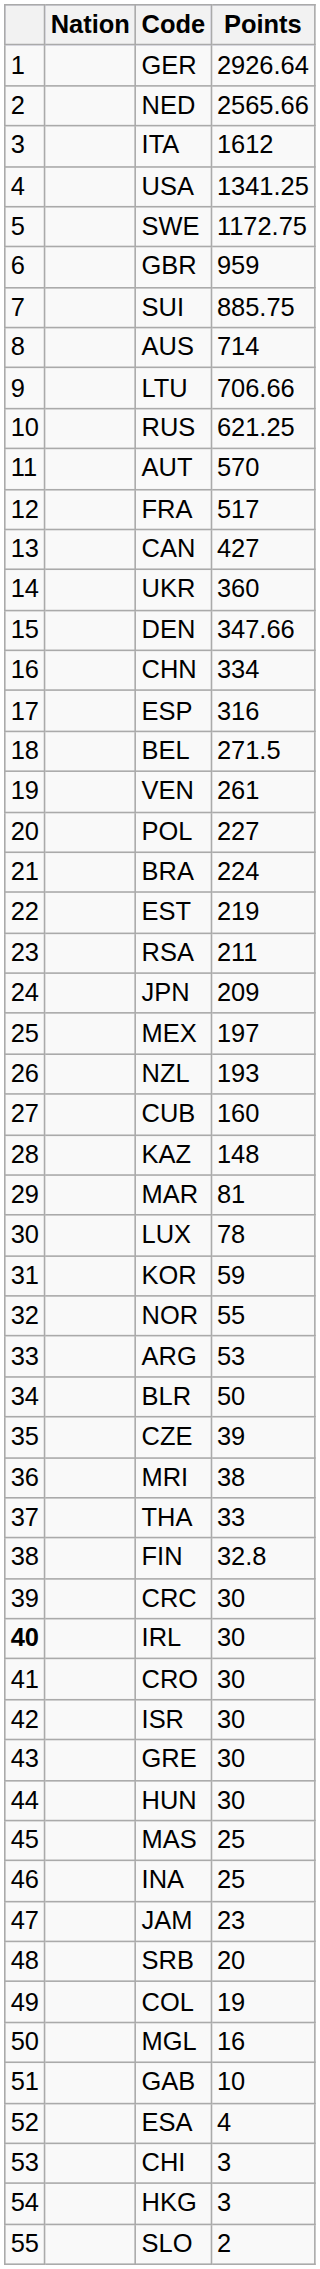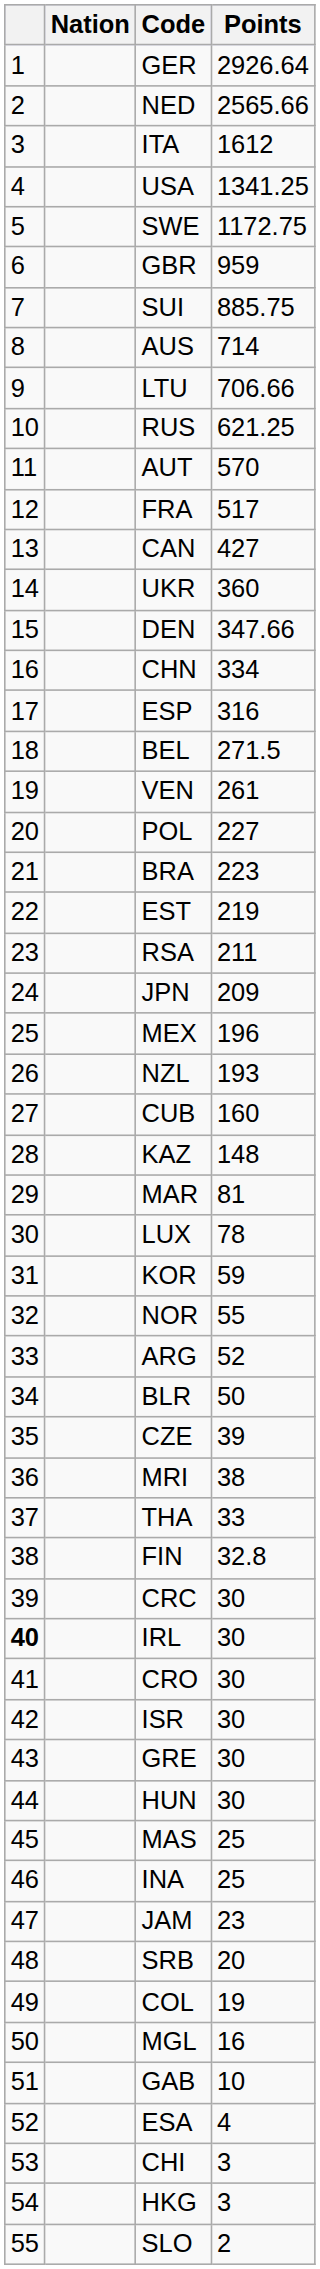BRA | Points: 224 -> 223
MEX | Points: 197 -> 196
ARG | Points: 53 -> 52
